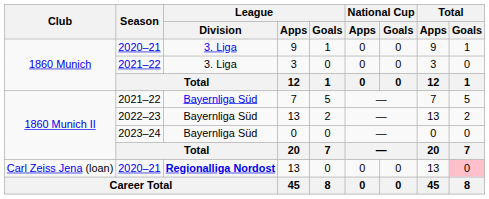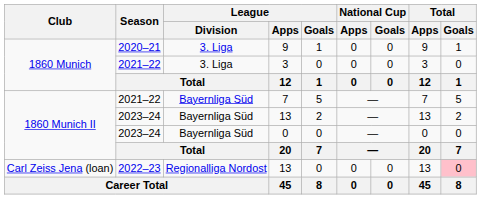1860 Munich II / 13 | Season: 2022–23 -> 2023–24
Carl Zeiss Jena (loan) / 13 | Season: 2020–21 -> 2022–23
Carl Zeiss Jena (loan) / 13 | League / Division: bold -> normal
